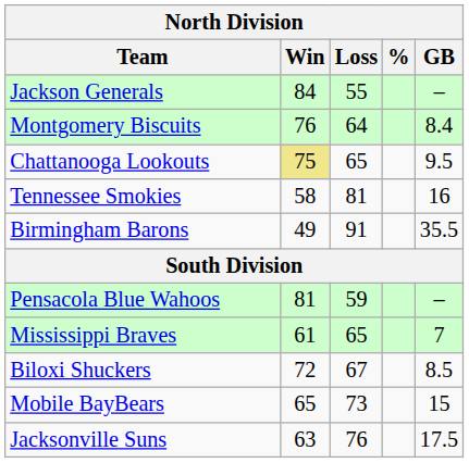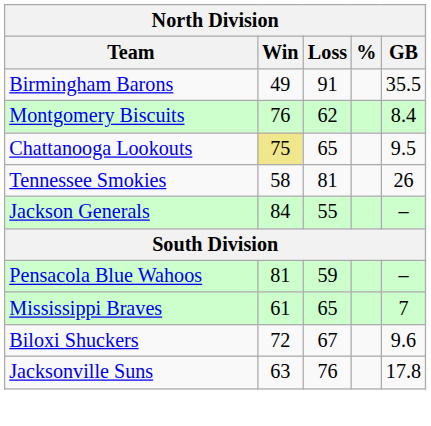rows swapped: Jackson Generals <-> Birmingham Barons
Montgomery Biscuits | Loss: 64 -> 62
Tennessee Smokies | GB: 16 -> 26
Biloxi Shuckers | GB: 8.5 -> 9.6
- row: Mobile BayBears | 65 | 73 | 15
Jacksonville Suns | GB: 17.5 -> 17.8
